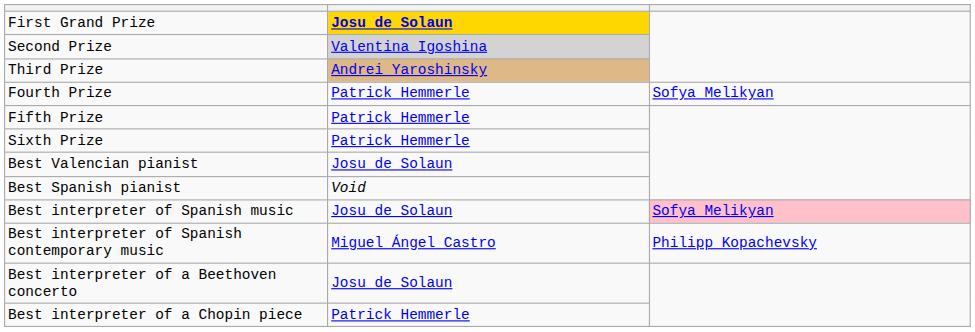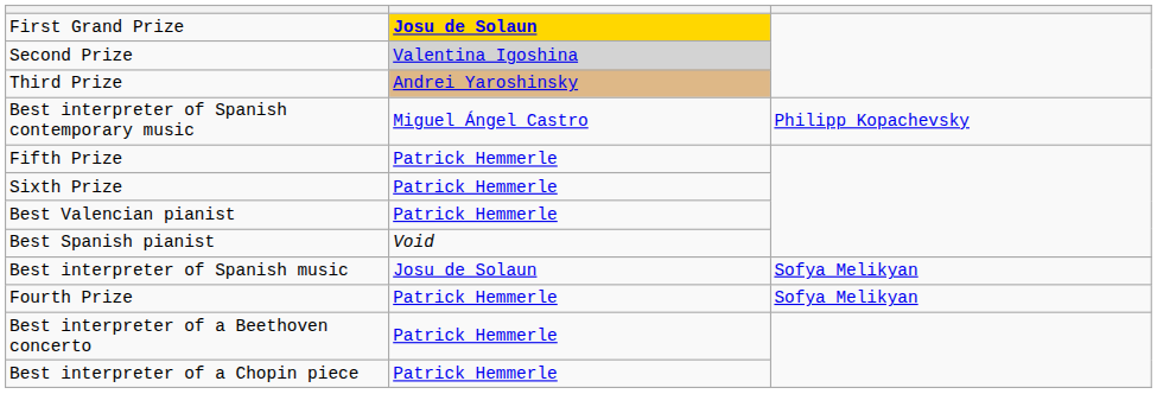rows swapped: Fourth Prize <-> Best interpreter of Spanish contemporary music
Best Valencian pianist | column 2: Josu de Solaun -> Patrick Hemmerle
Best interpreter of Spanish music | column 3: pink background -> no background
Best interpreter of a Beethoven concerto | column 2: Josu de Solaun -> Patrick Hemmerle
